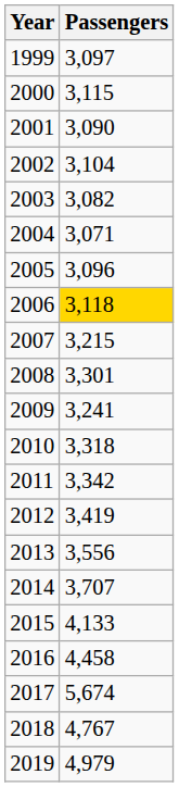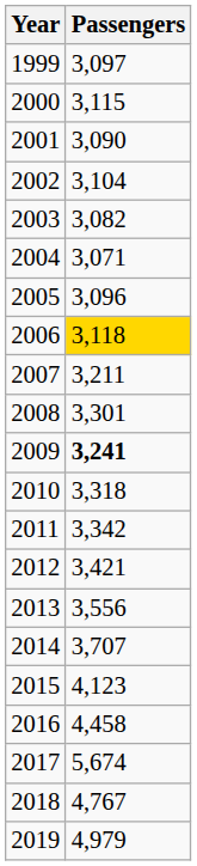2007 | Passengers: 3,215 -> 3,211
2009 | Passengers: normal -> bold
2012 | Passengers: 3,419 -> 3,421
2015 | Passengers: 4,133 -> 4,123
